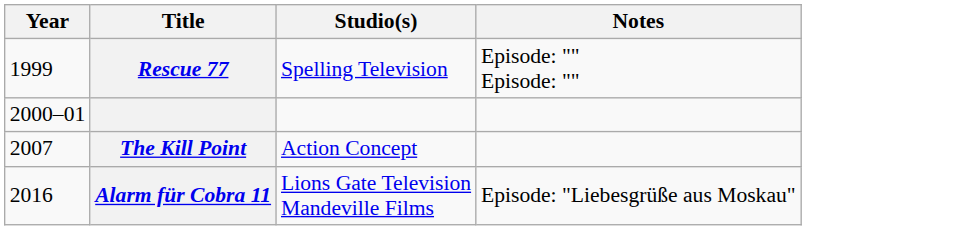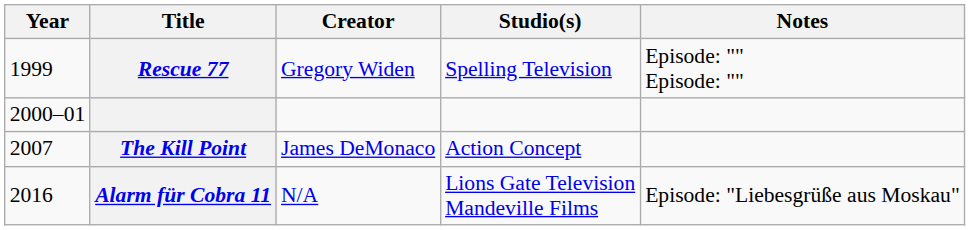+ column: Creator | Gregory Widen | James DeMonaco | N/A
